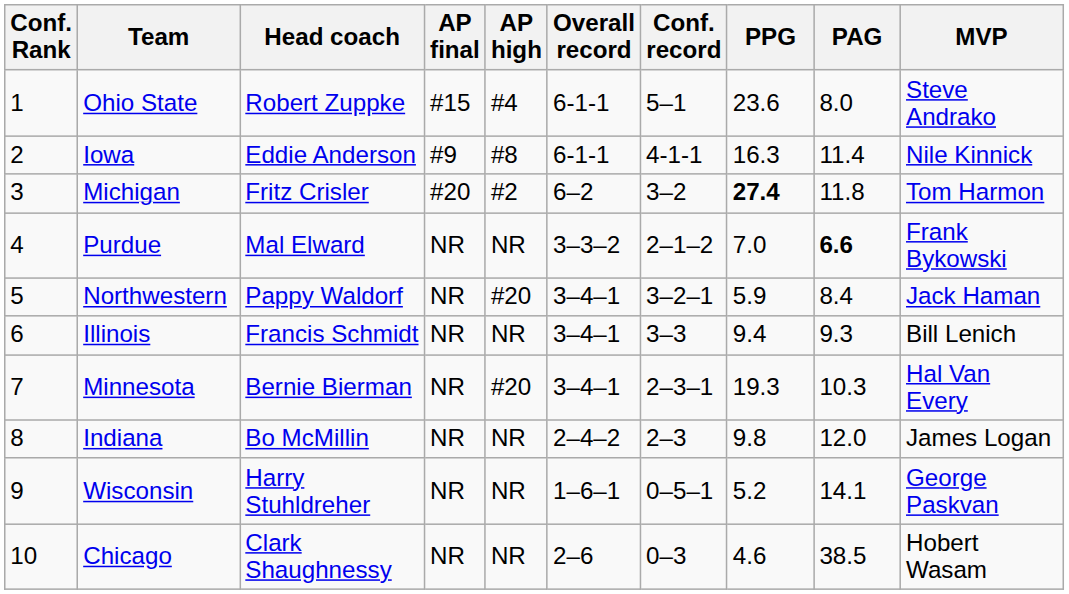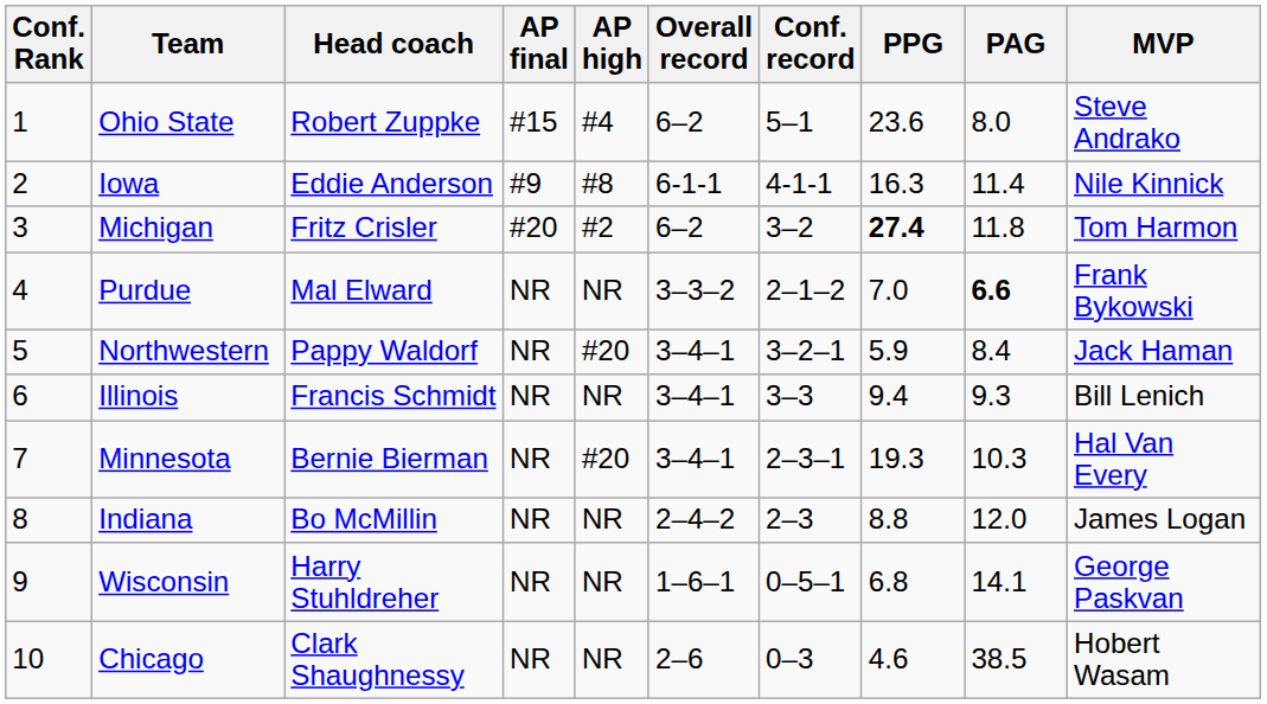Ohio State | Overall record: 6-1-1 -> 6–2
Indiana | PPG: 9.8 -> 8.8
Wisconsin | PPG: 5.2 -> 6.8
